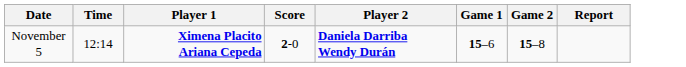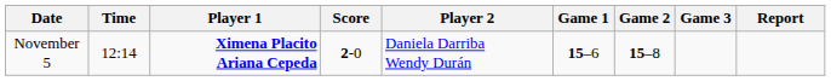+ column: Game 3
November 5 | Player 2: bold -> normal
